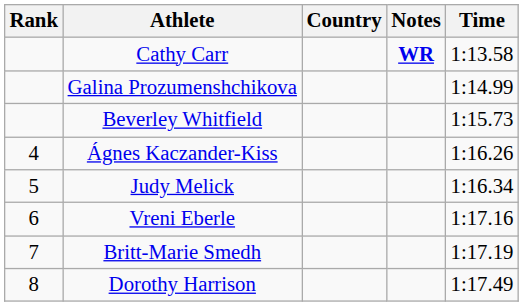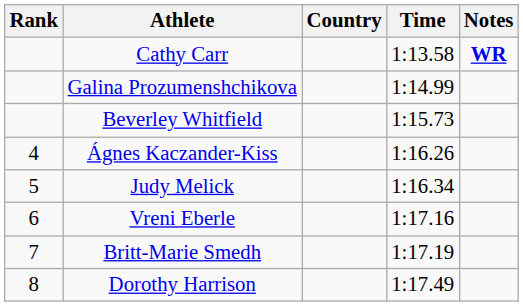columns swapped: Time <-> Notes
